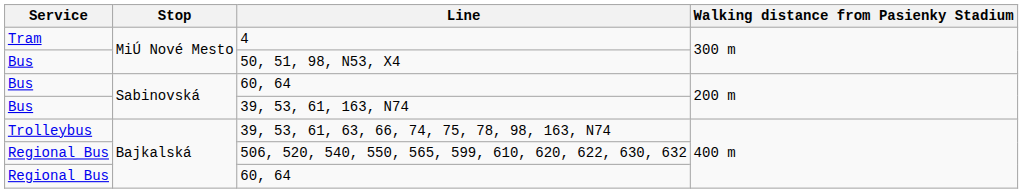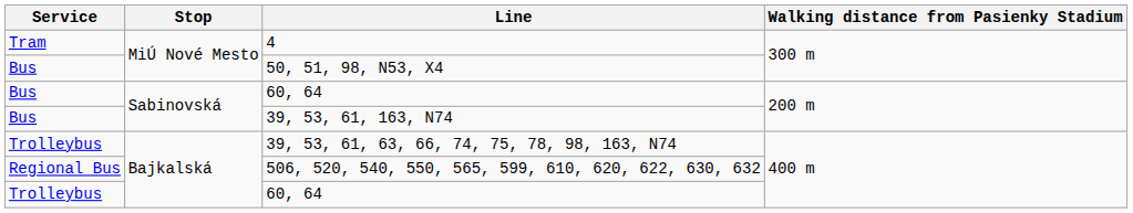Bajkalská / 60, 64 | Service: Regional Bus -> Trolleybus
